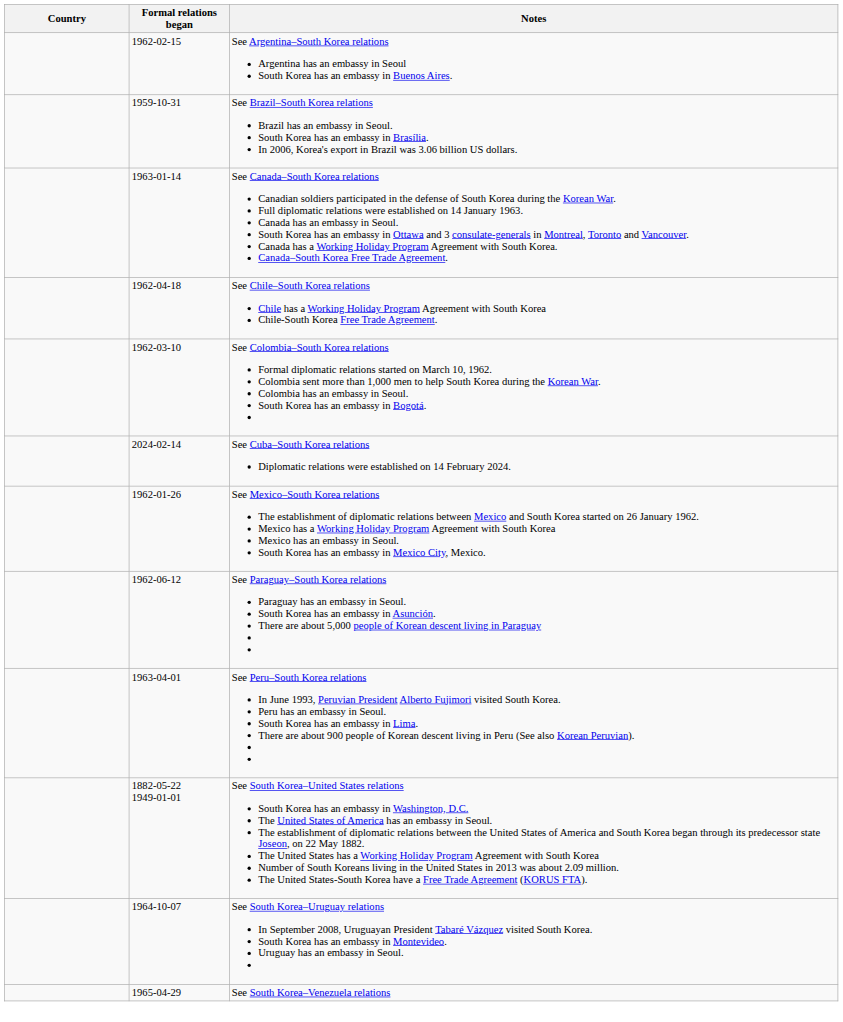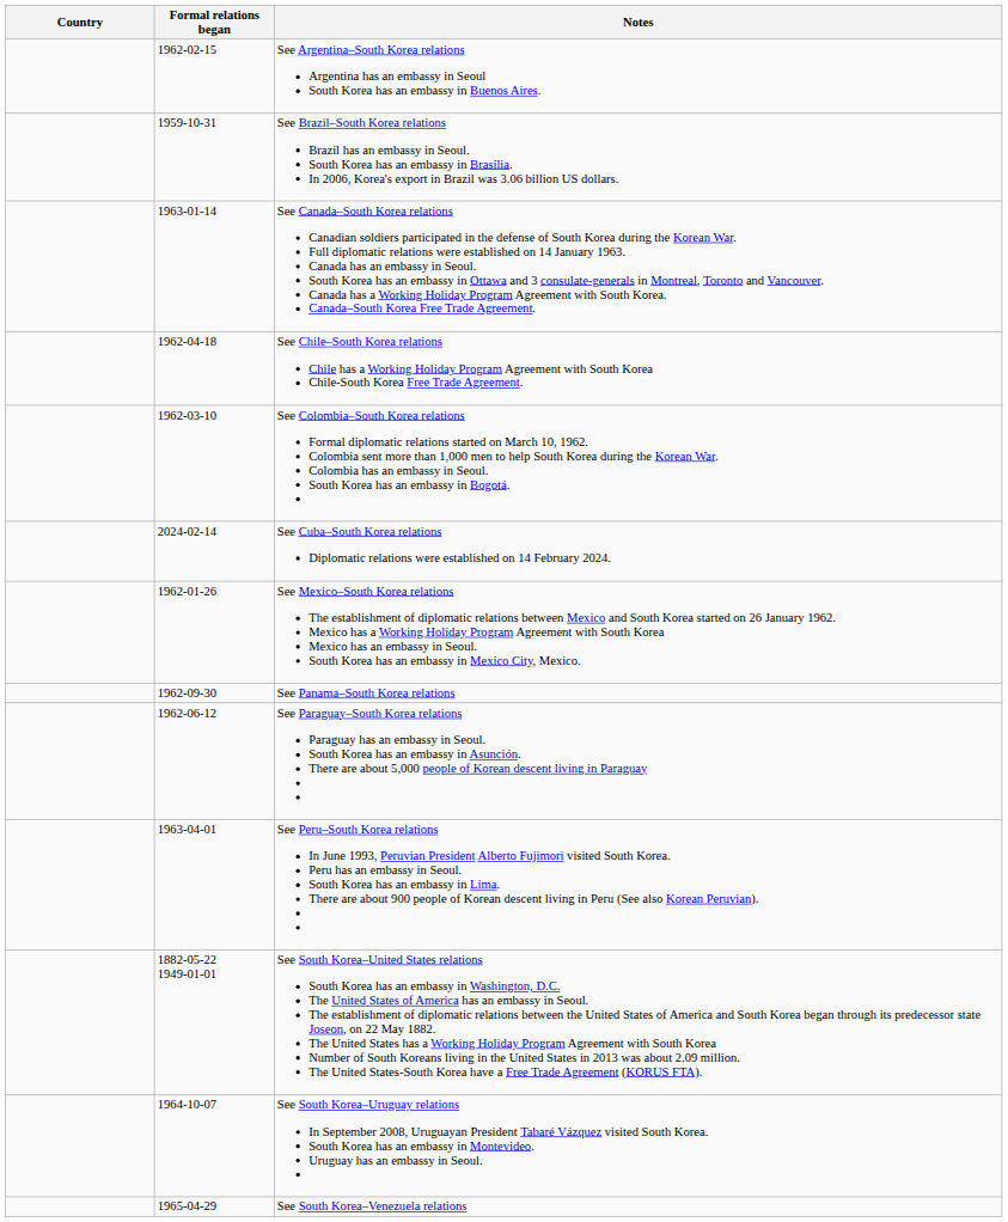+ row: 1962-09-30 | See Panama–South Korea relations
